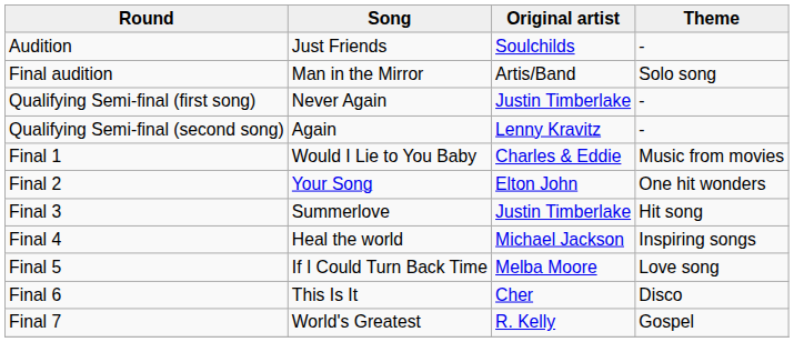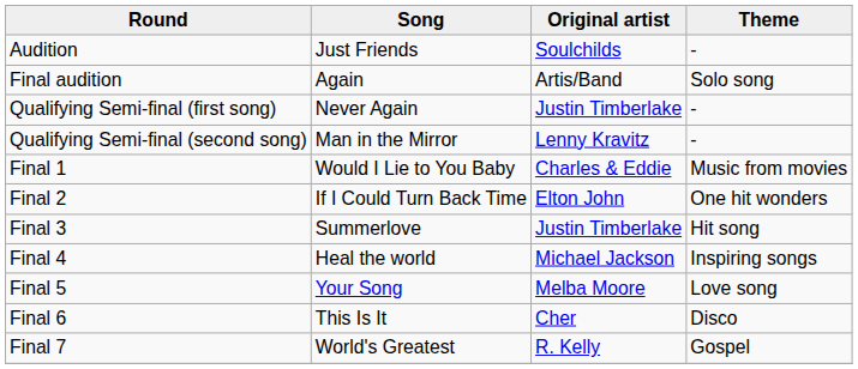Final audition | Song: Man in the Mirror -> Again
Qualifying Semi-final (second song) | Song: Again -> Man in the Mirror
Final 2 | Song: Your Song -> If I Could Turn Back Time
Final 5 | Song: If I Could Turn Back Time -> Your Song
